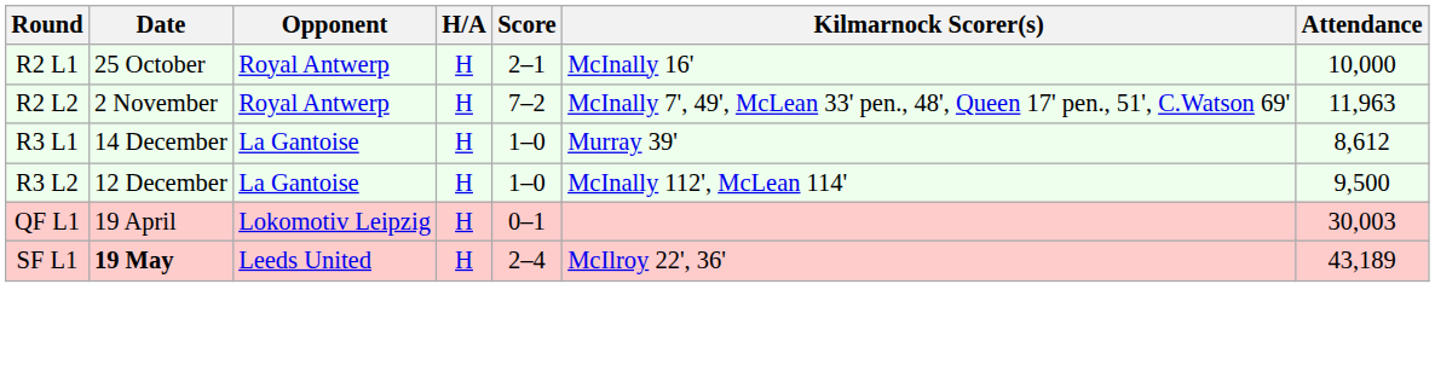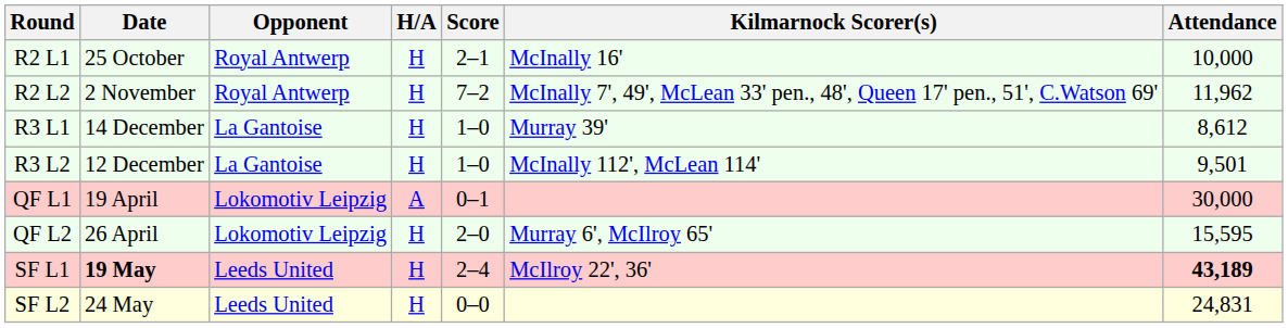R2 L2 | Attendance: 11,963 -> 11,962
R3 L2 | Attendance: 9,500 -> 9,501
QF L1 | H/A: H -> A
QF L1 | Attendance: 30,003 -> 30,000
+ row: QF L2 | 26 April | Lokomotiv Leipzig | H | 2–0 | Murray 6', McIlroy 65' | 15,595
SF L1 | Attendance: normal -> bold
+ row: SF L2 | 24 May | Leeds United | H | 0–0 | 24,831
